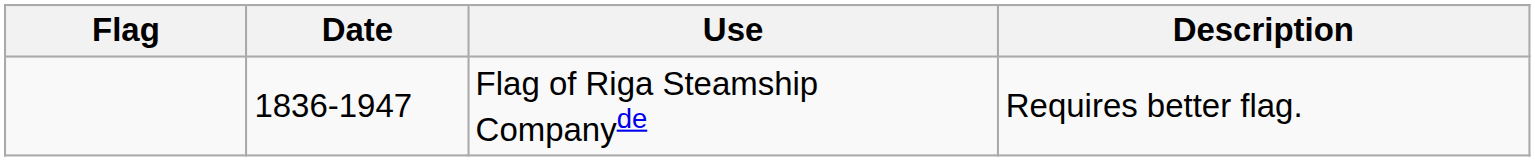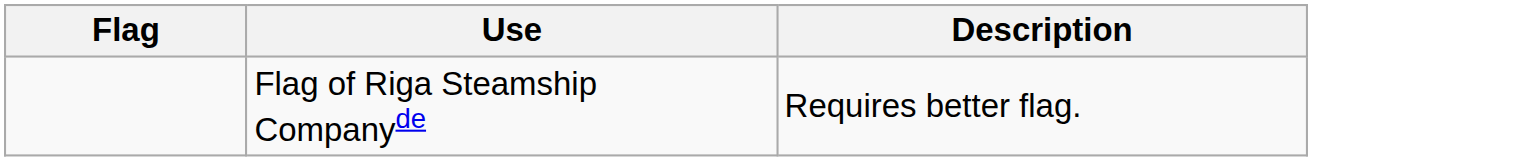- column: Date | 1836-1947
